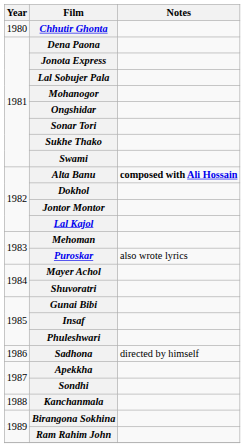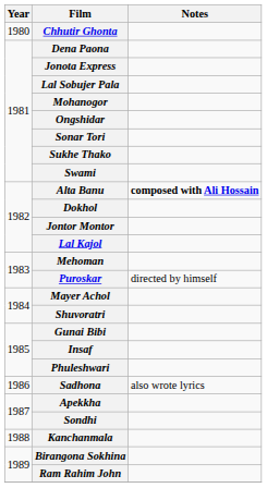Puroskar | Notes: also wrote lyrics -> directed by himself
Sadhona | Notes: directed by himself -> also wrote lyrics
